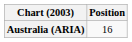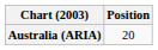Australia (ARIA) | Position: 16 -> 20
